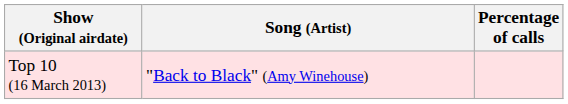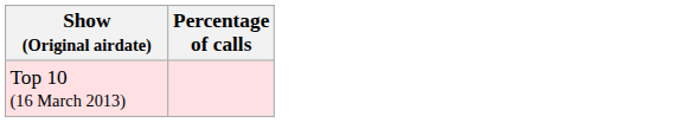- column: Song (Artist) | "Back to Black" (Amy Winehouse)
